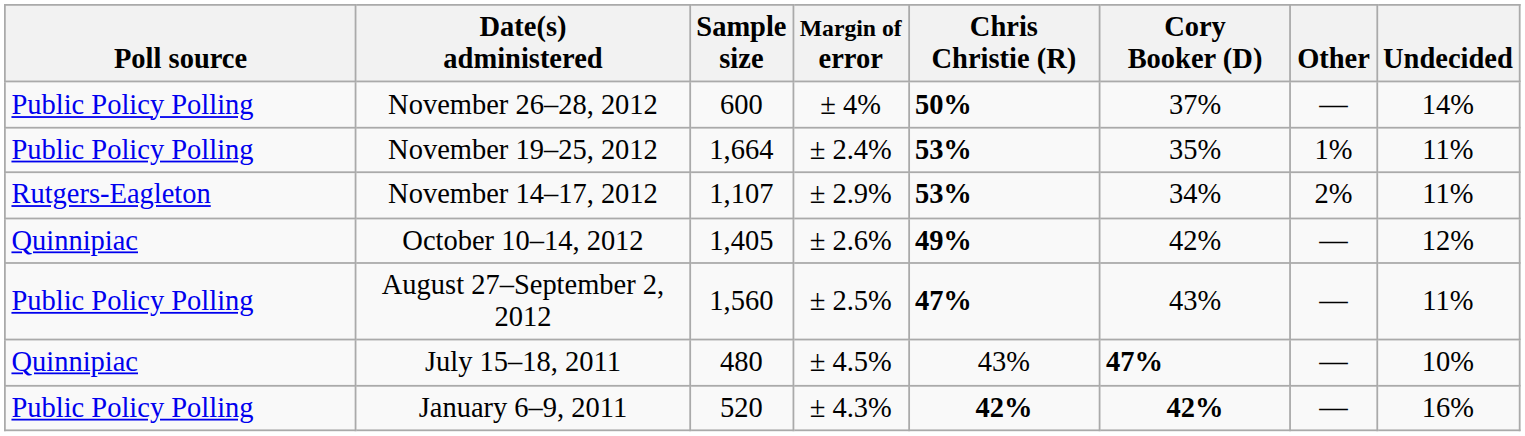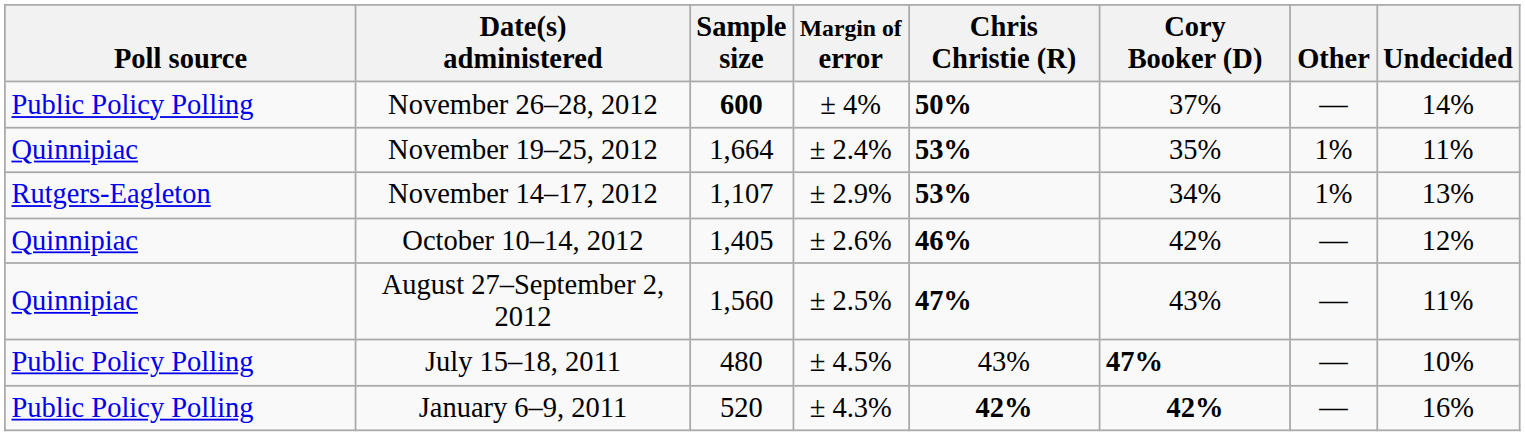November 26–28, 2012 | Sample size: normal -> bold
November 19–25, 2012 | Poll source: Public Policy Polling -> Quinnipiac
November 14–17, 2012 | Other: 2% -> 1%
November 14–17, 2012 | Undecided: 11% -> 13%
October 10–14, 2012 | Chris Christie (R): 49% -> 46%
August 27–September 2, 2012 | Poll source: Public Policy Polling -> Quinnipiac
July 15–18, 2011 | Poll source: Quinnipiac -> Public Policy Polling
